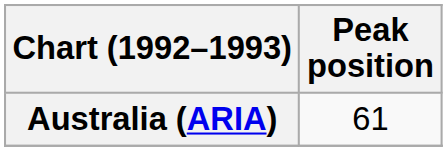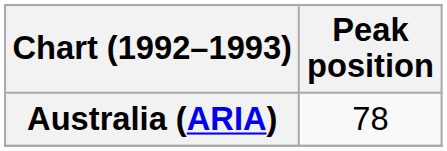Australia (ARIA) | Peak position: 61 -> 78
